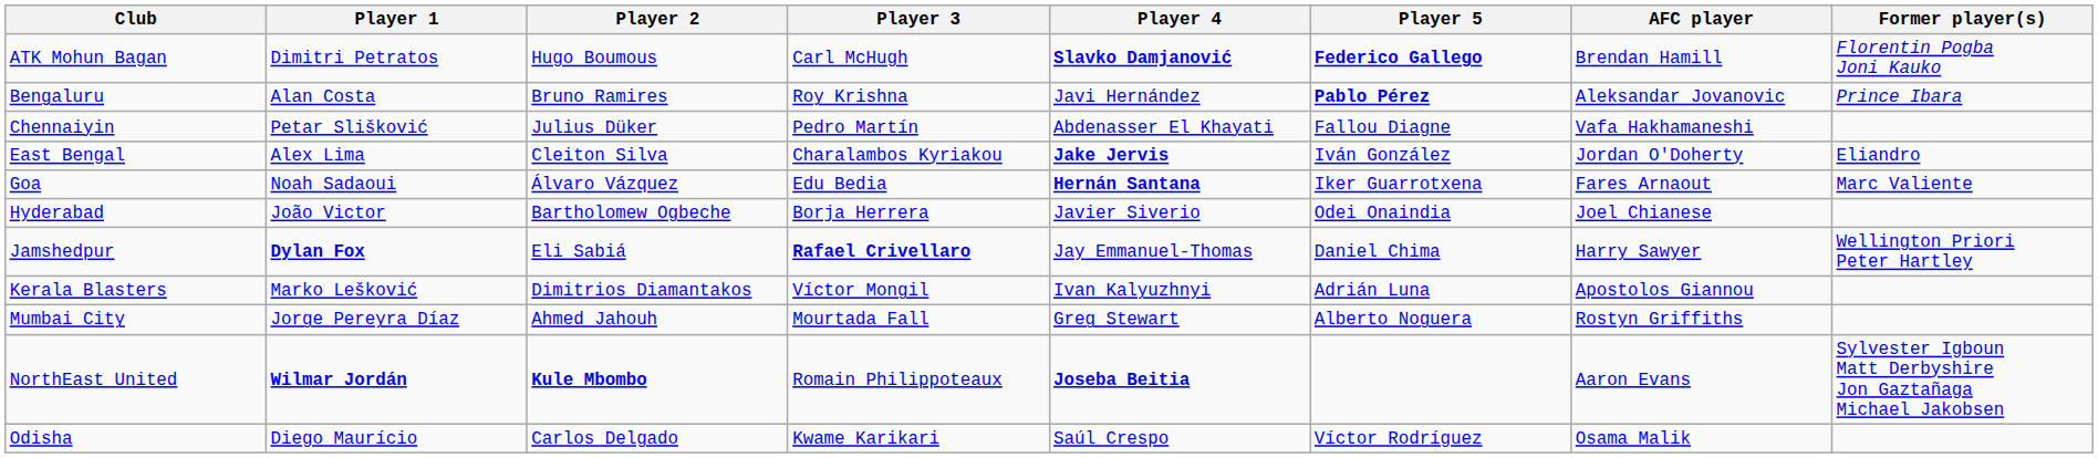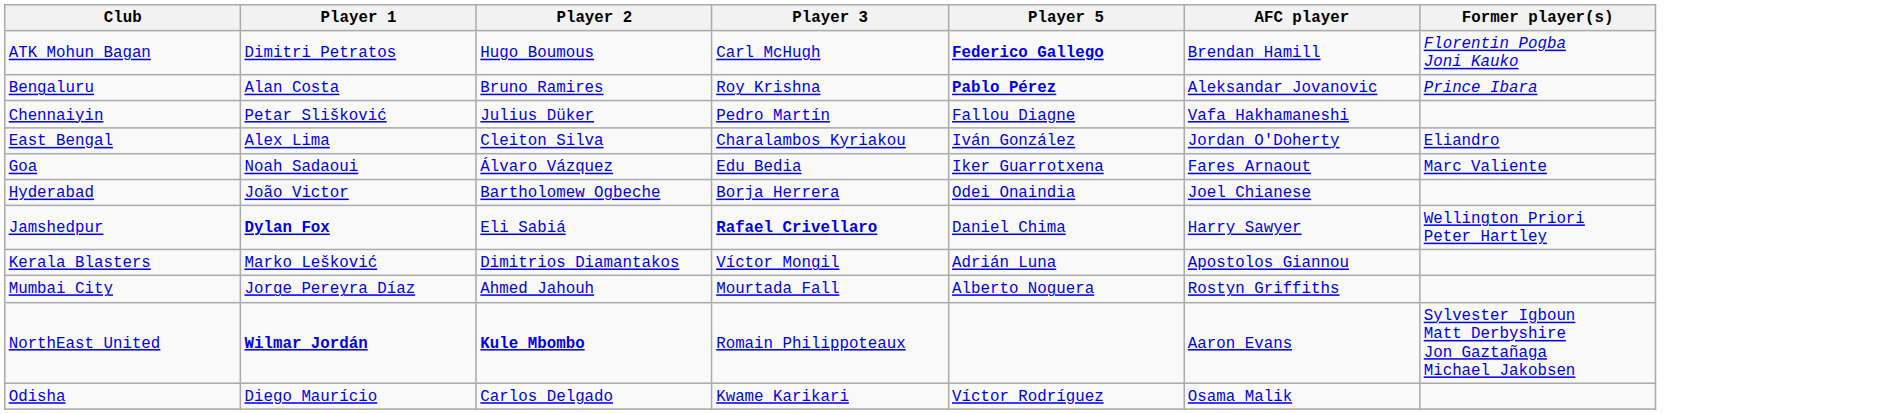- column: Player 4 | Slavko Damjanović | Javi Hernández | Abdenasser El Khayati | Jake Jervis | Hernán Santana | Javier Siverio | Jay Emmanuel-Thomas | Ivan Kalyuzhnyi | Greg Stewart | Joseba Beitia | Saúl Crespo
